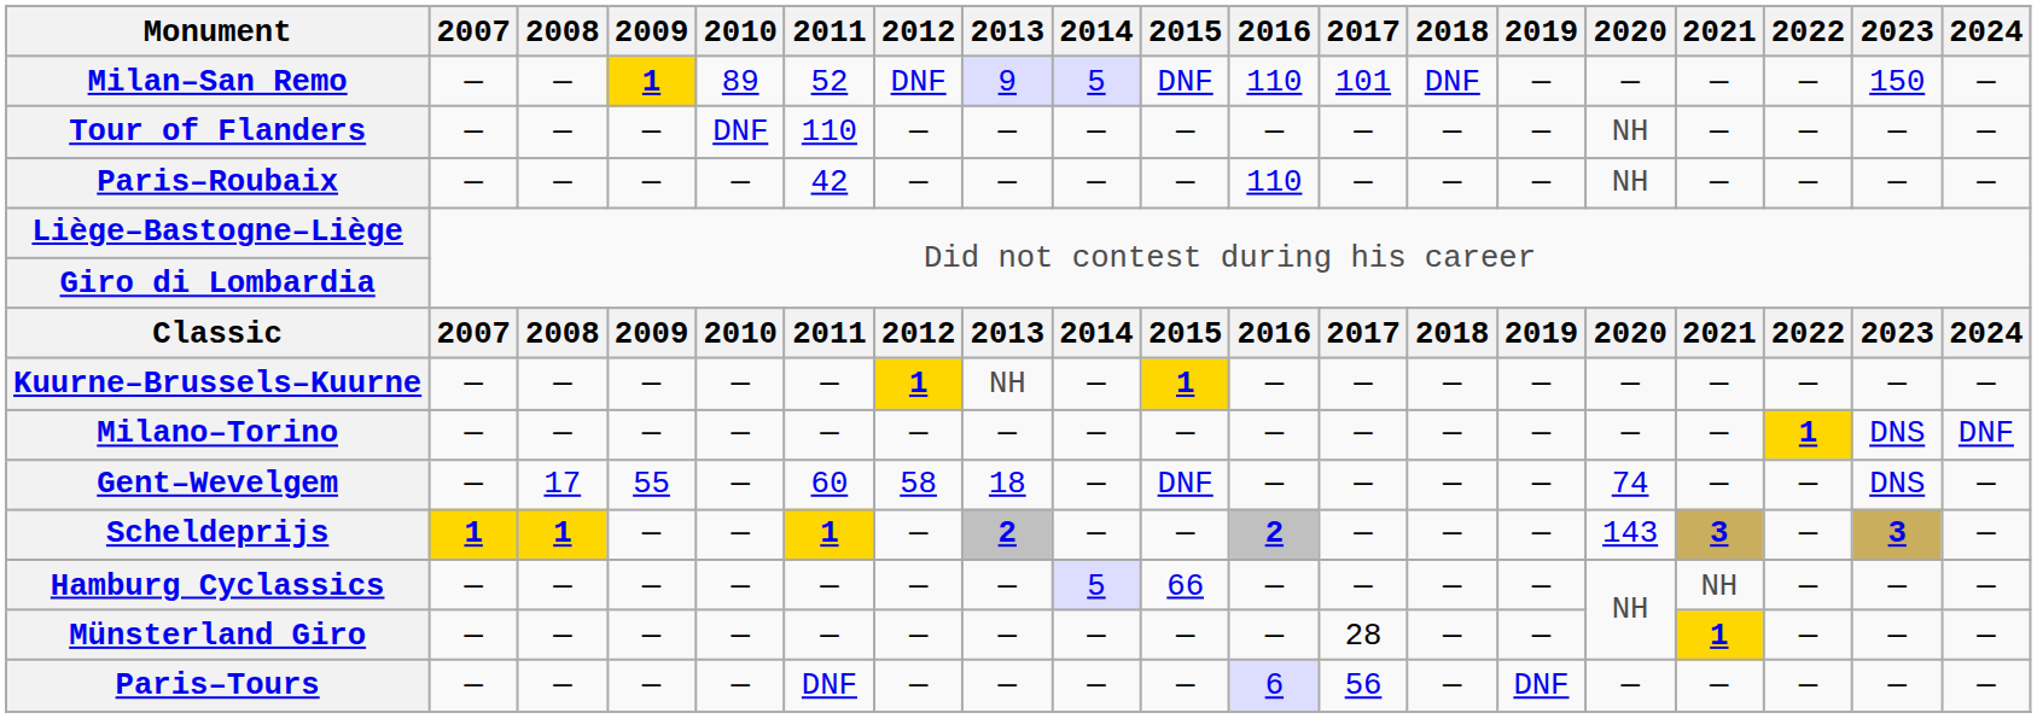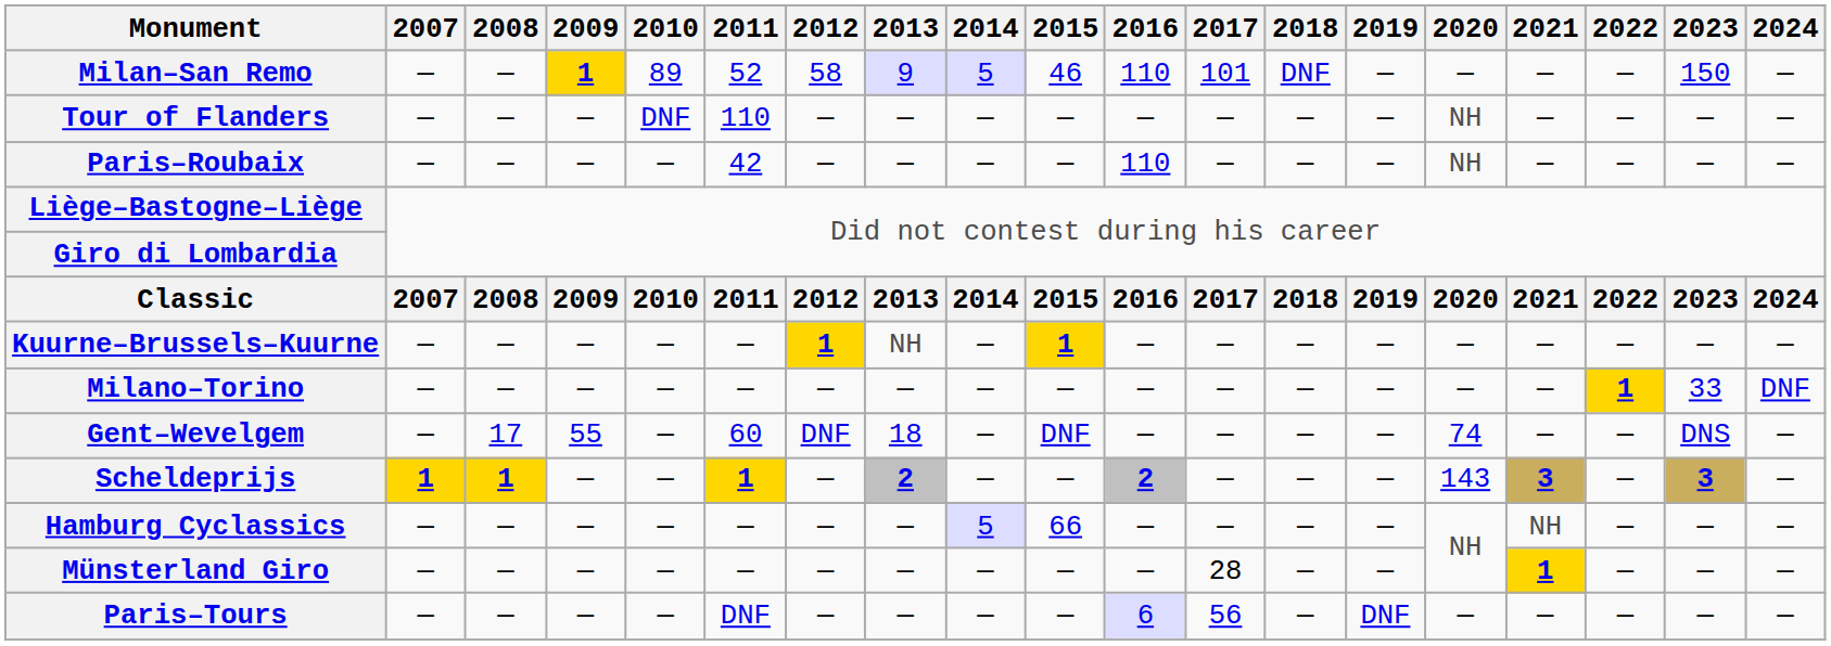Milan–San Remo | 2012: DNF -> 58
Milan–San Remo | 2015: DNF -> 46
Milano–Torino | 2023: DNS -> 33
Gent–Wevelgem | 2012: 58 -> DNF
